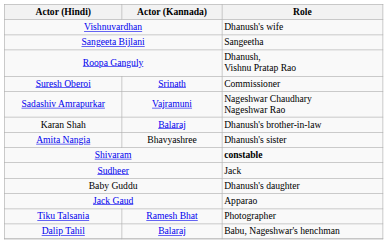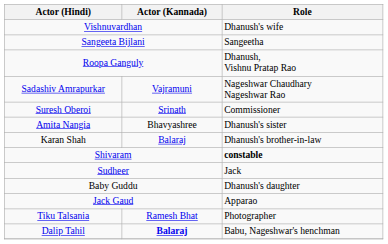rows swapped: Suresh Oberoi <-> Sadashiv Amrapurkar
rows swapped: Karan Shah <-> Amita Nangia
Dalip Tahil | Actor (Kannada): normal -> bold
